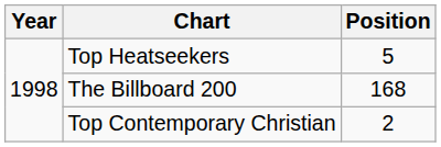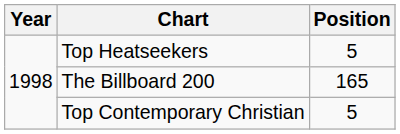The Billboard 200 | Position: 168 -> 165
Top Contemporary Christian | Position: 2 -> 5
